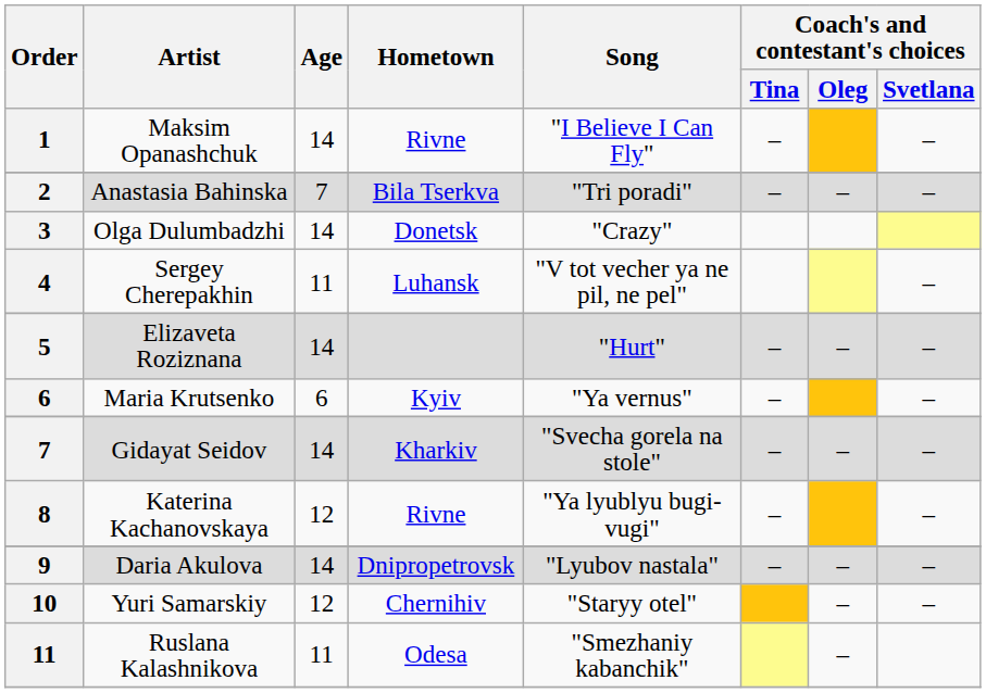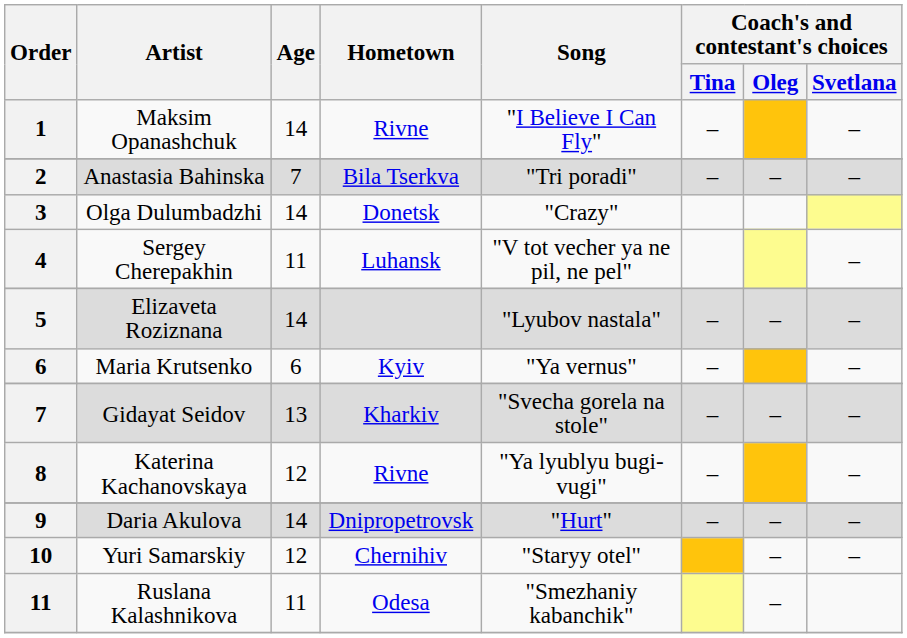Elizaveta Roziznana | Song: "Hurt" -> "Lyubov nastala"
Gidayat Seidov | Age: 14 -> 13
Daria Akulova | Song: "Lyubov nastala" -> "Hurt"
